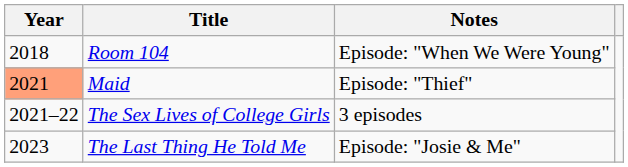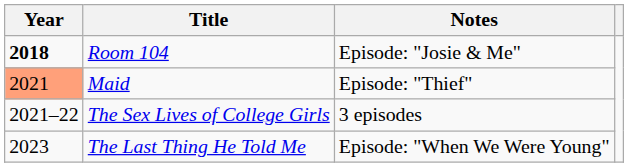Room 104 | Year: normal -> bold
Room 104 | Notes: Episode: "When We Were Young" -> Episode: "Josie & Me"
The Last Thing He Told Me | Notes: Episode: "Josie & Me" -> Episode: "When We Were Young"
